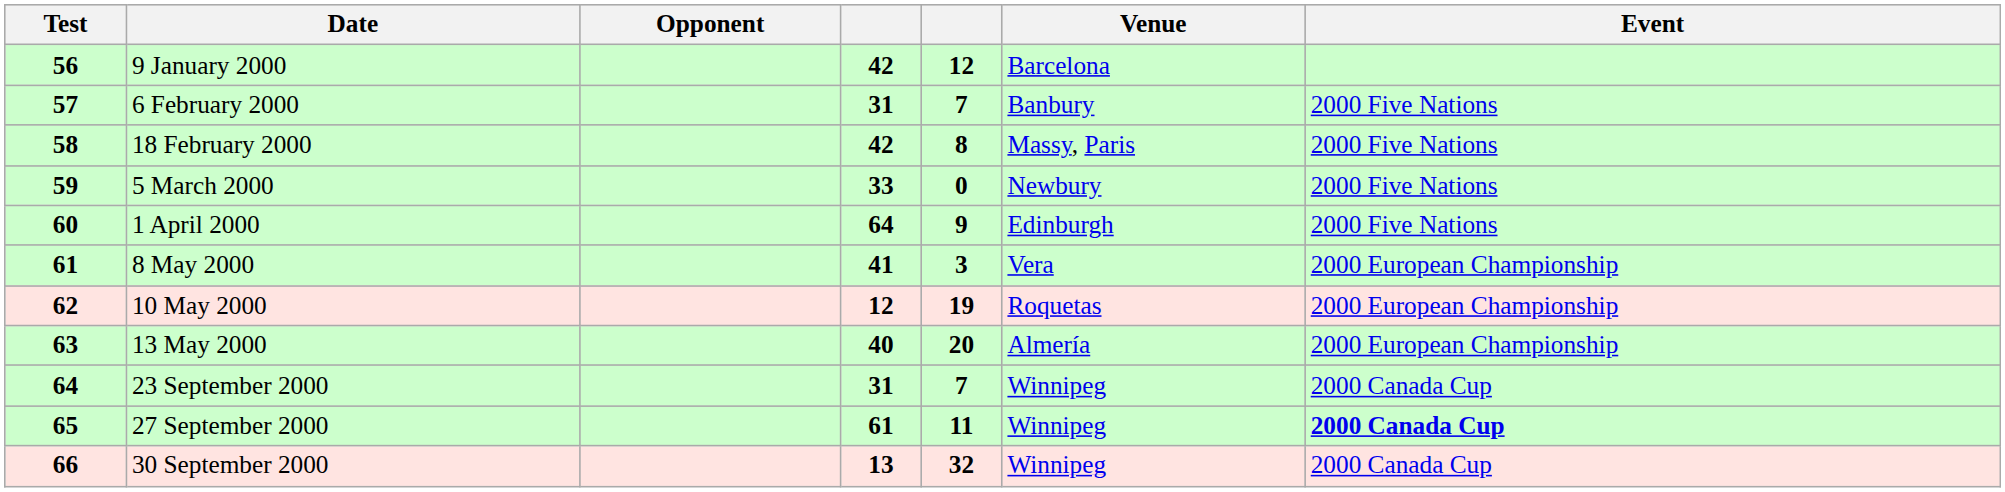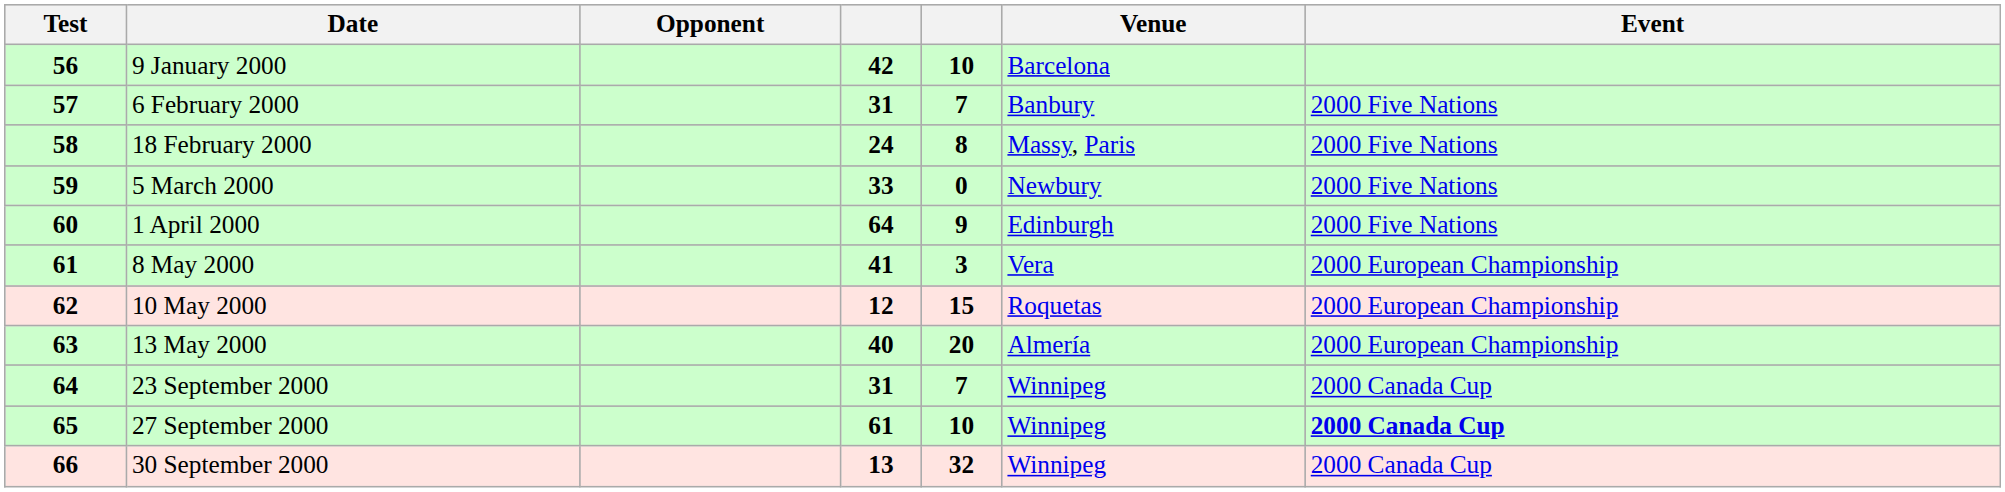9 January 2000 | column 5: 12 -> 10
18 February 2000 | column 4: 42 -> 24
10 May 2000 | column 5: 19 -> 15
27 September 2000 | column 5: 11 -> 10
